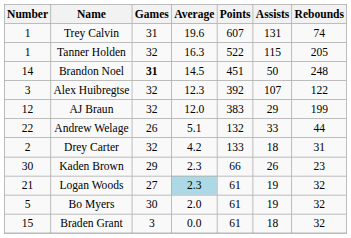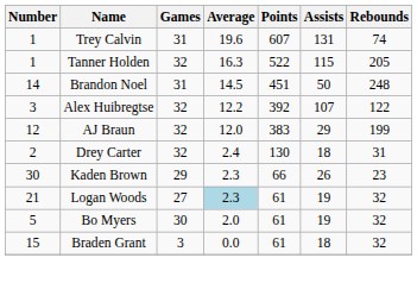Brandon Noel | Games: bold -> normal
Alex Huibregtse | Average: 12.3 -> 12.2
- row: 22 | Andrew Welage | 26 | 5.1 | 132 | 33 | 44
Drey Carter | Average: 4.2 -> 2.4
Drey Carter | Points: 133 -> 130
